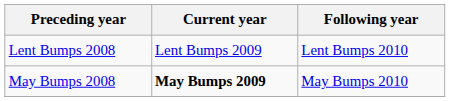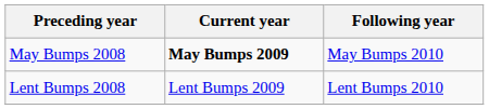rows swapped: May Bumps 2008 <-> Lent Bumps 2008
